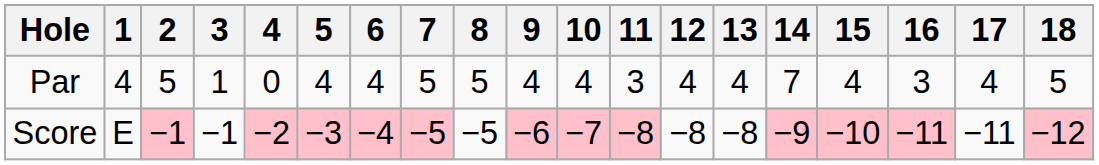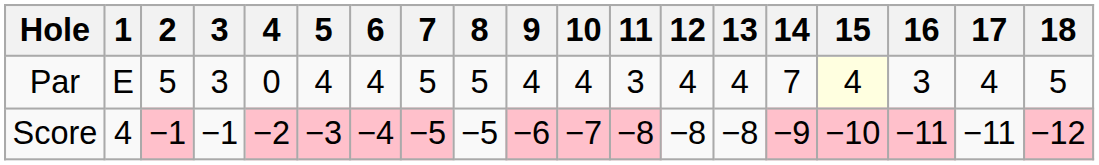Par | 1: 4 -> E
Par | 3: 1 -> 3
Par | 15: no background -> lightyellow background
Score | 1: E -> 4
